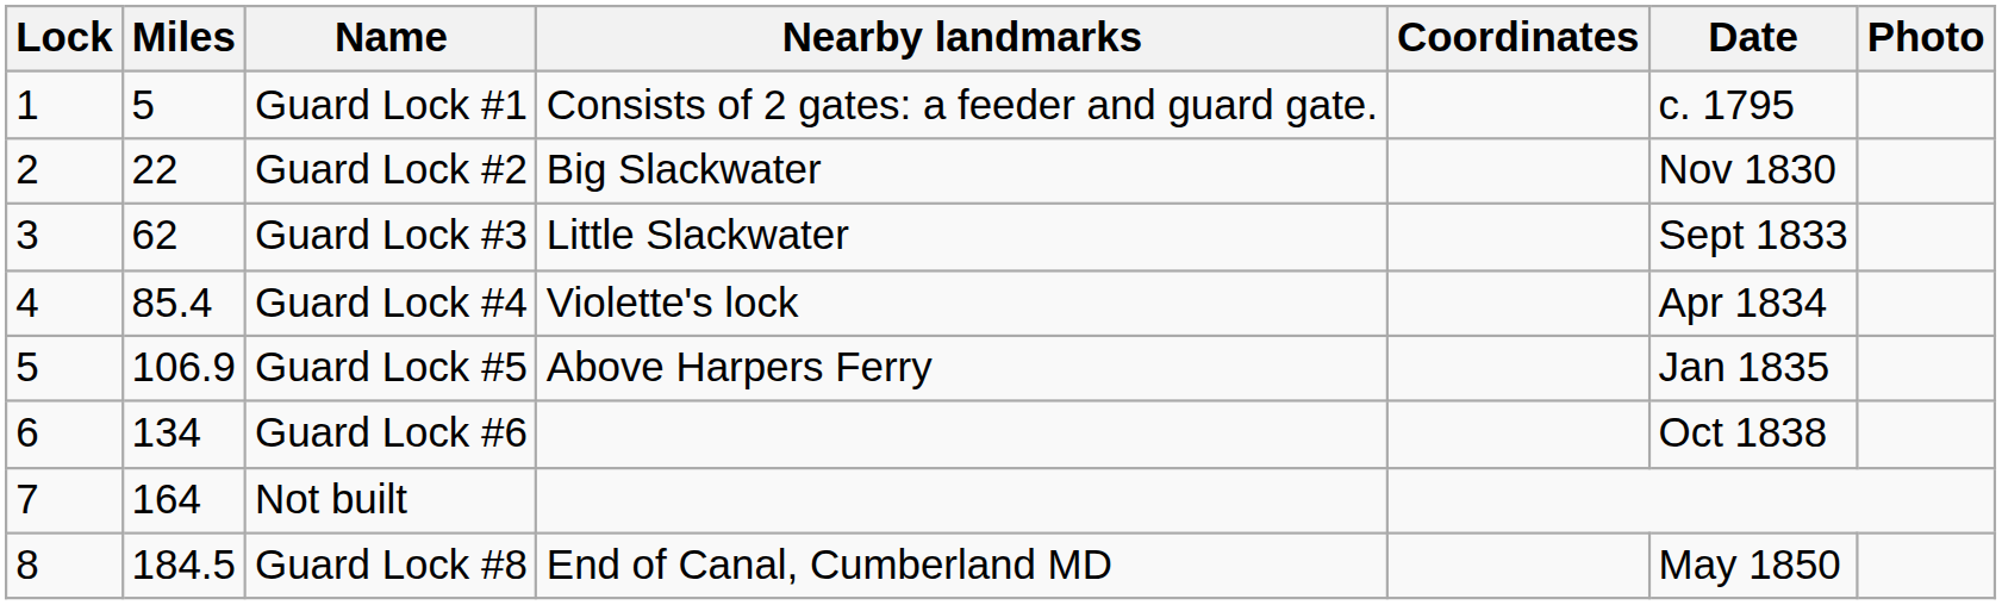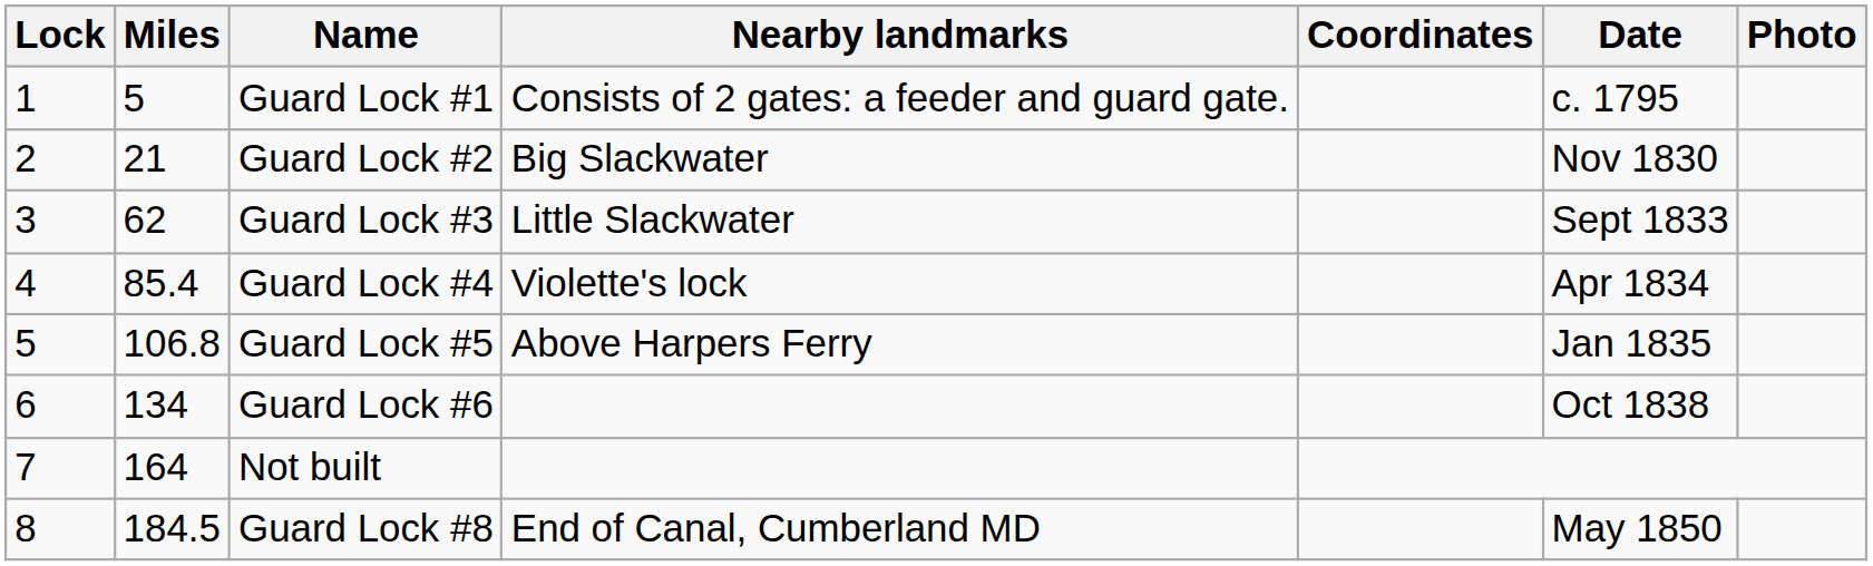Guard Lock #2 | Miles: 22 -> 21
Guard Lock #5 | Miles: 106.9 -> 106.8
